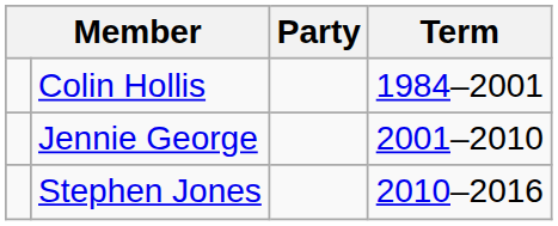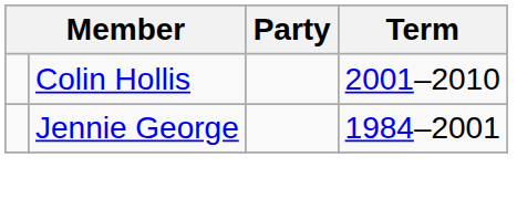Colin Hollis | Term: 1984–2001 -> 2001–2010
Jennie George | Term: 2001–2010 -> 1984–2001
- row: Stephen Jones | 2010–2016
